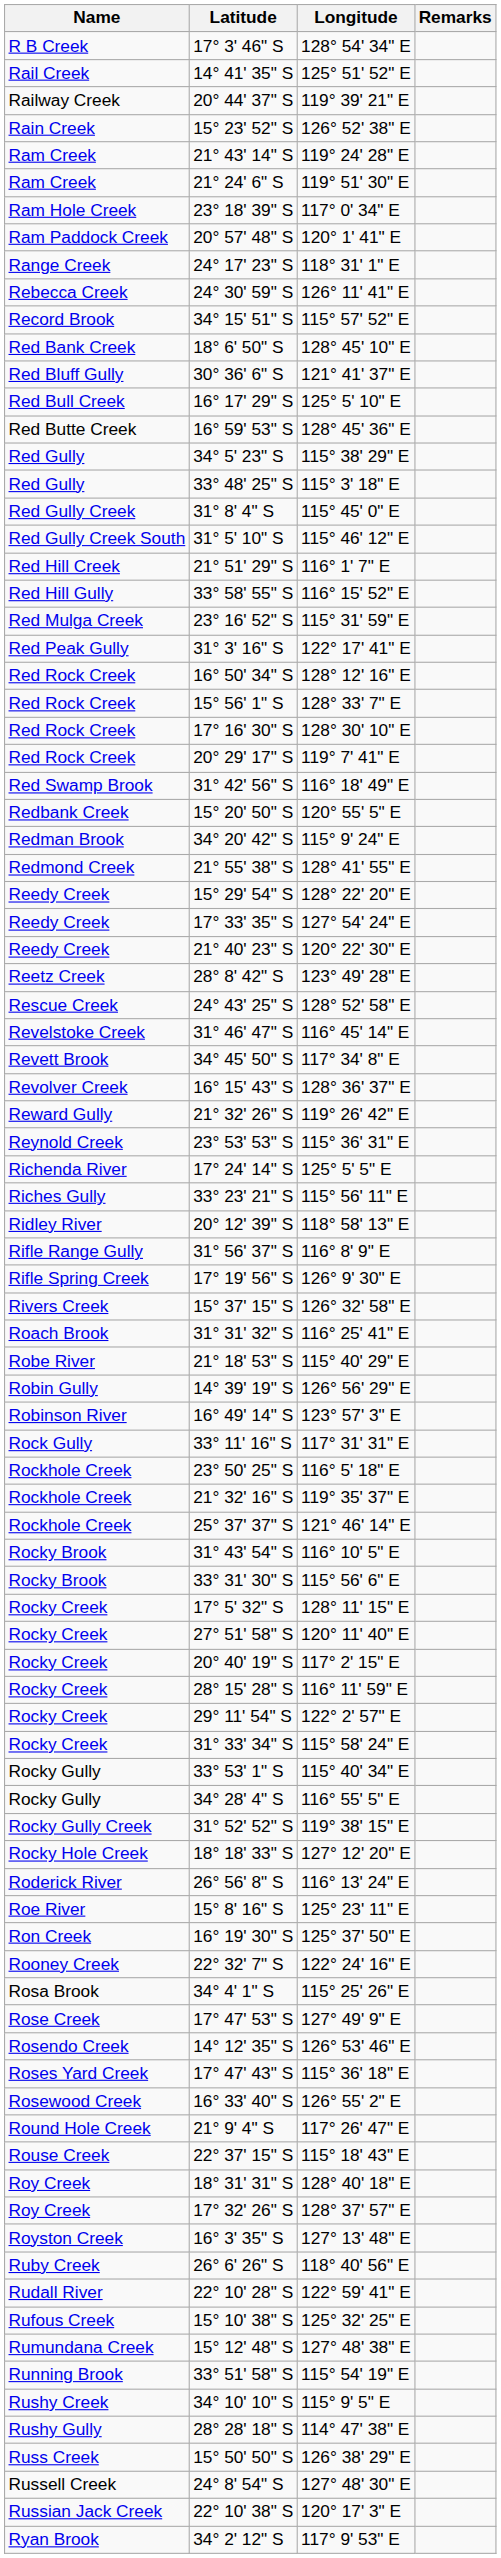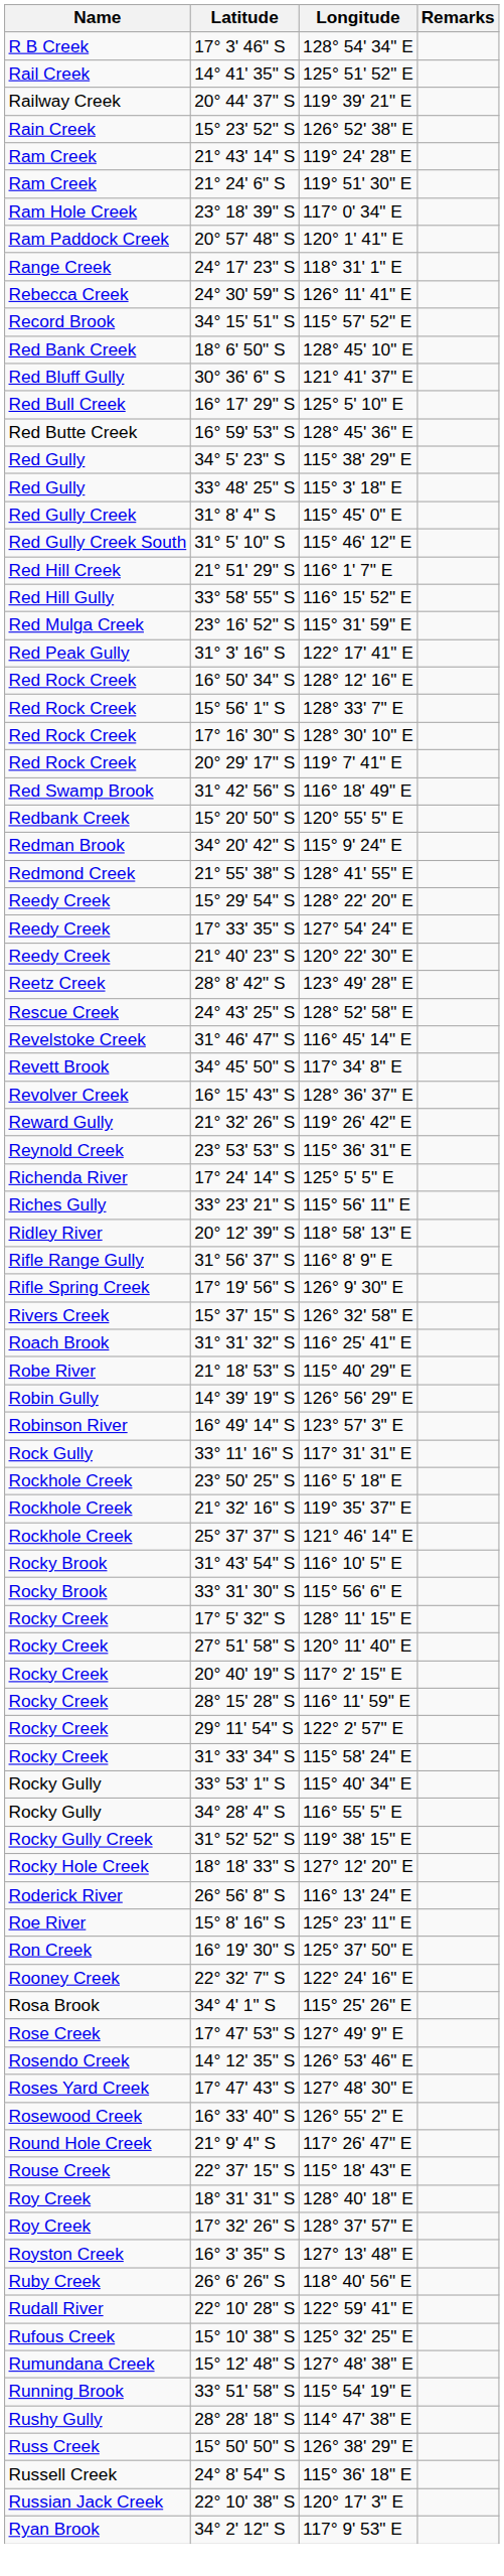17° 47' 43" S | Longitude: 115° 36' 18" E -> 127° 48' 30" E
- row: Rushy Creek | 34° 10' 10" S | 115° 9' 5" E
24° 8' 54" S | Longitude: 127° 48' 30" E -> 115° 36' 18" E
